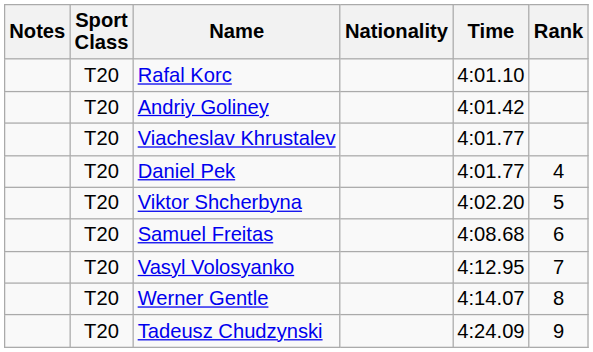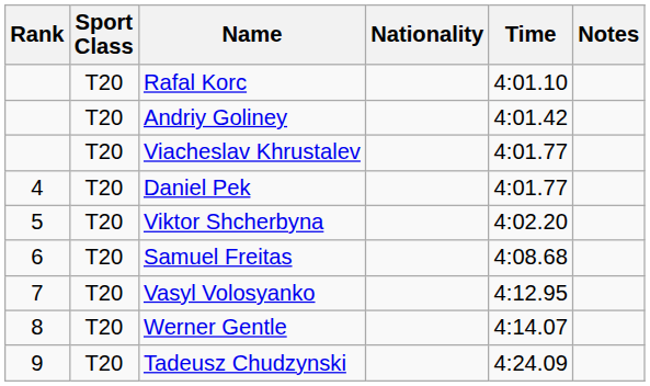columns swapped: Rank <-> Notes
